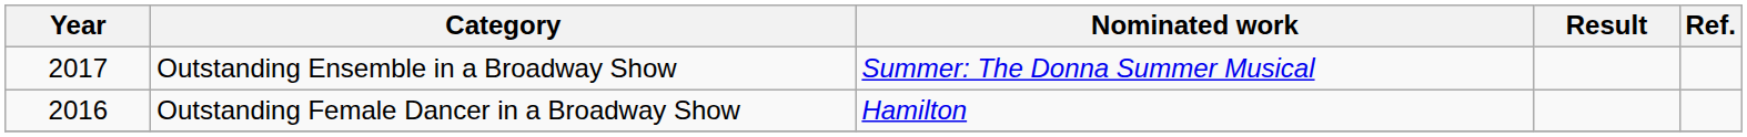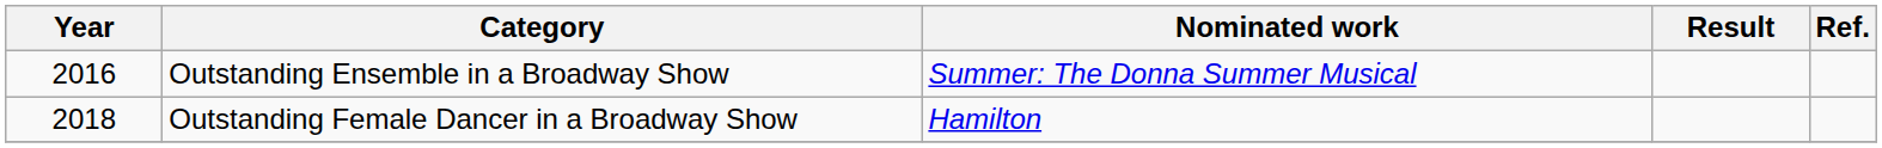Outstanding Ensemble in a Broadway Show | Year: 2017 -> 2016
Outstanding Female Dancer in a Broadway Show | Year: 2016 -> 2018
